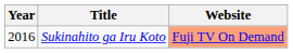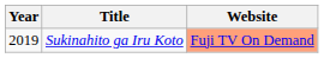Sukinahito ga Iru Koto | Year: 2016 -> 2019
